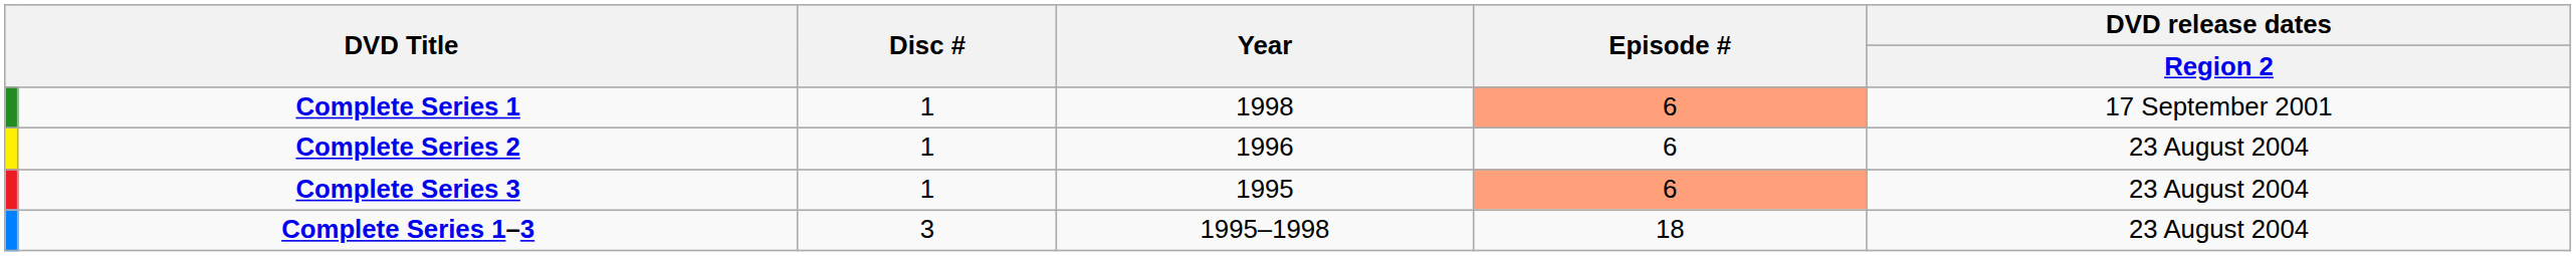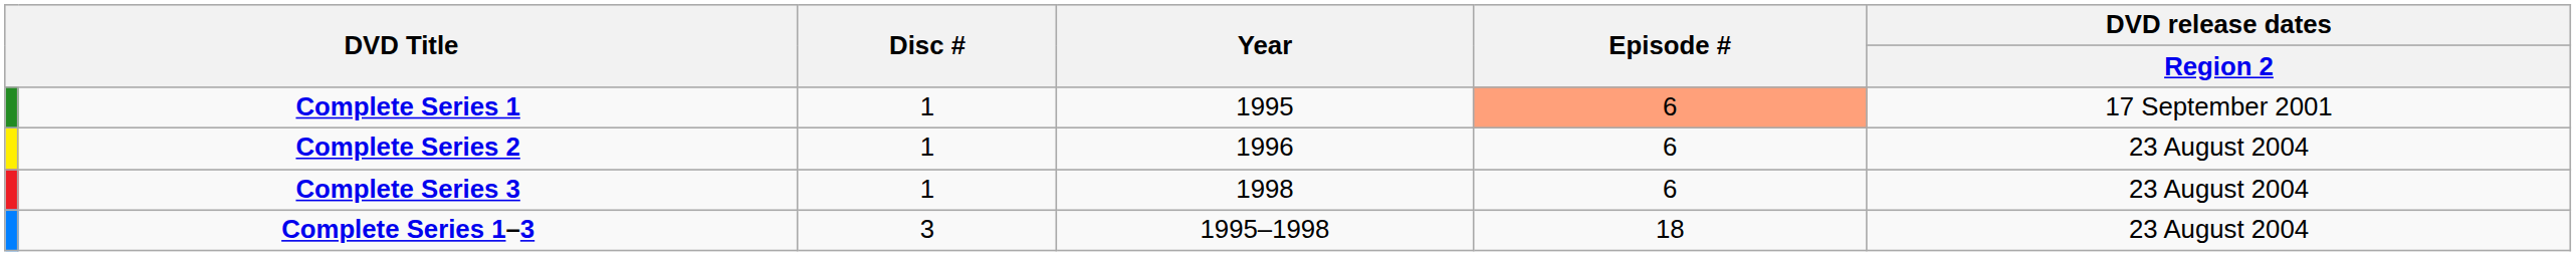Complete Series 1 | Year: 1998 -> 1995
Complete Series 3 | Year: 1995 -> 1998
Complete Series 3 | Episode #: lightsalmon background -> no background
